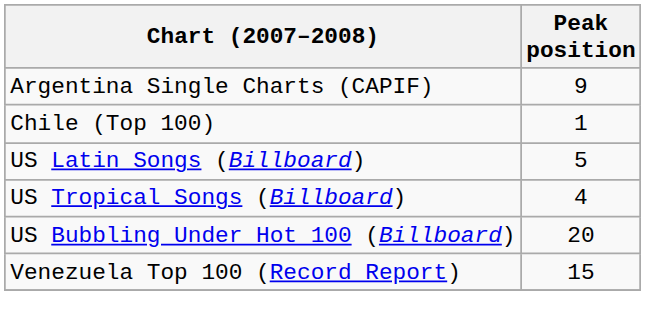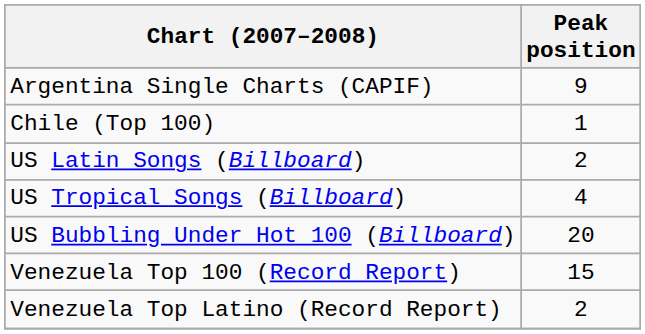US Latin Songs (Billboard) | Peak position: 5 -> 2
+ row: Venezuela Top Latino (Record Report) | 2
